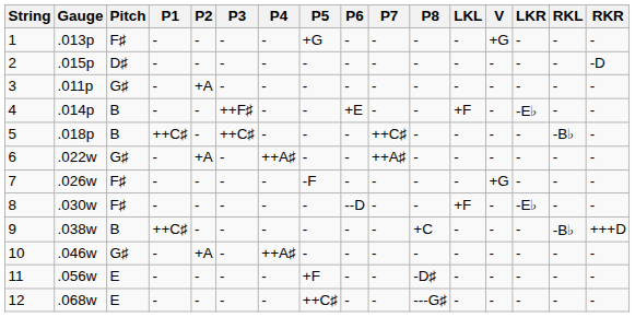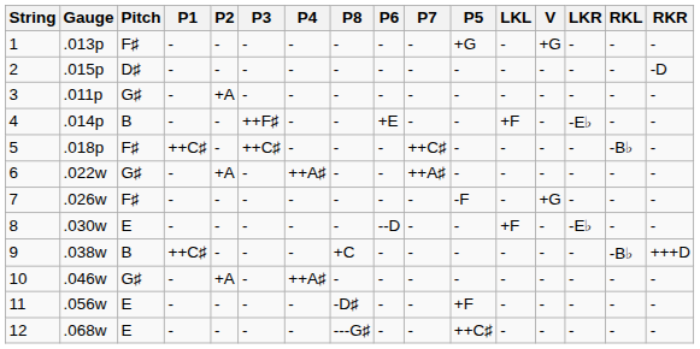columns swapped: P5 <-> P8
5 | Pitch: B -> F♯
8 | Pitch: F♯ -> E
